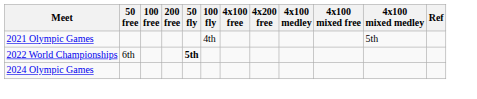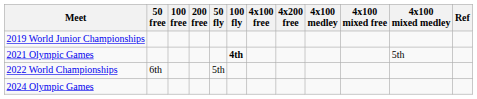+ row: 2019 World Junior Championships
2021 Olympic Games | 100 fly: normal -> bold
2022 World Championships | 50 fly: bold -> normal
